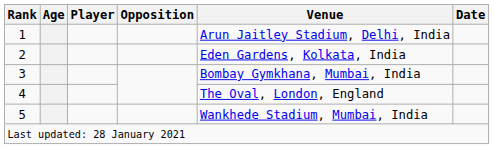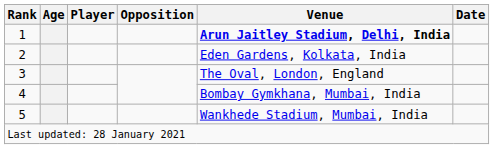1 | Venue: normal -> bold
3 | Venue: Bombay Gymkhana, Mumbai, India -> The Oval, London, England
4 | Venue: The Oval, London, England -> Bombay Gymkhana, Mumbai, India
